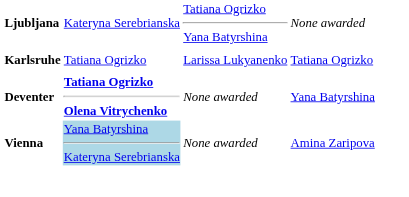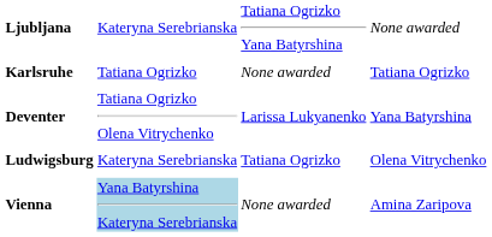Karlsruhe | column 3: Larissa Lukyanenko -> None awarded
Deventer | column 2: bold -> normal
Deventer | column 3: None awarded -> Larissa Lukyanenko
+ row: Ludwigsburg | Kateryna Serebrianska | Tatiana Ogrizko | Olena Vitrychenko
